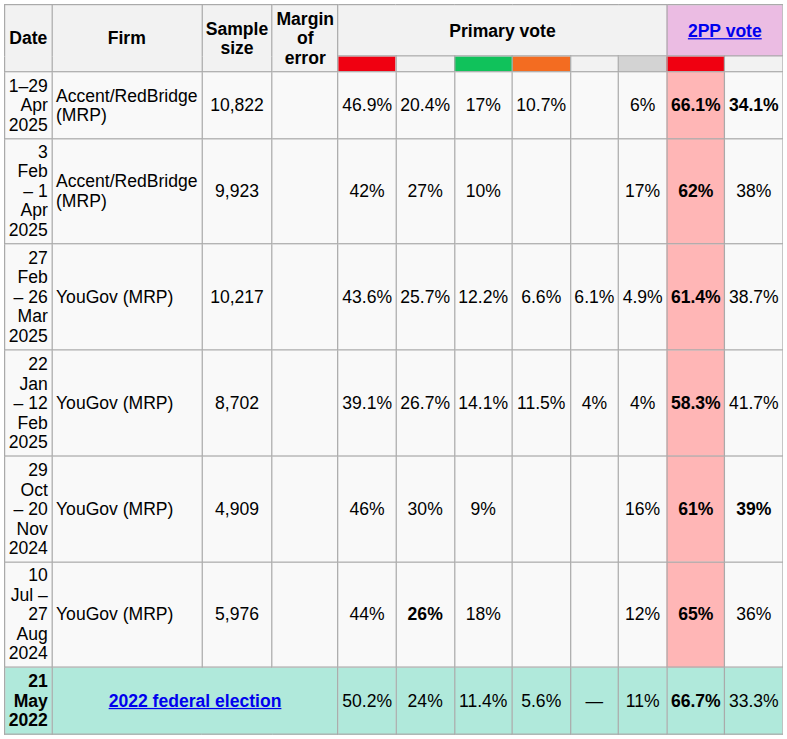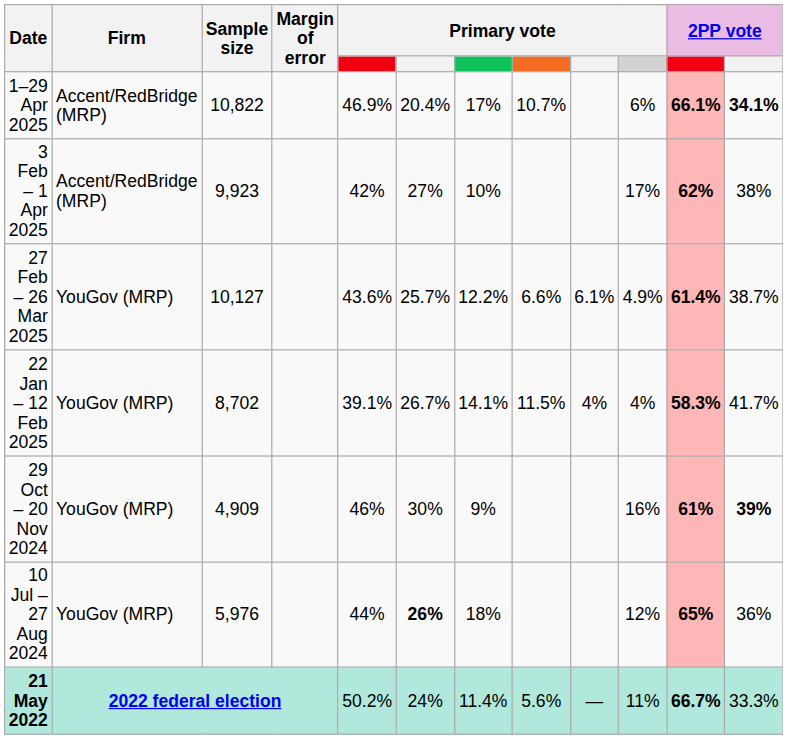27 Feb – 26 Mar 2025 | Sample size: 10,217 -> 10,127
